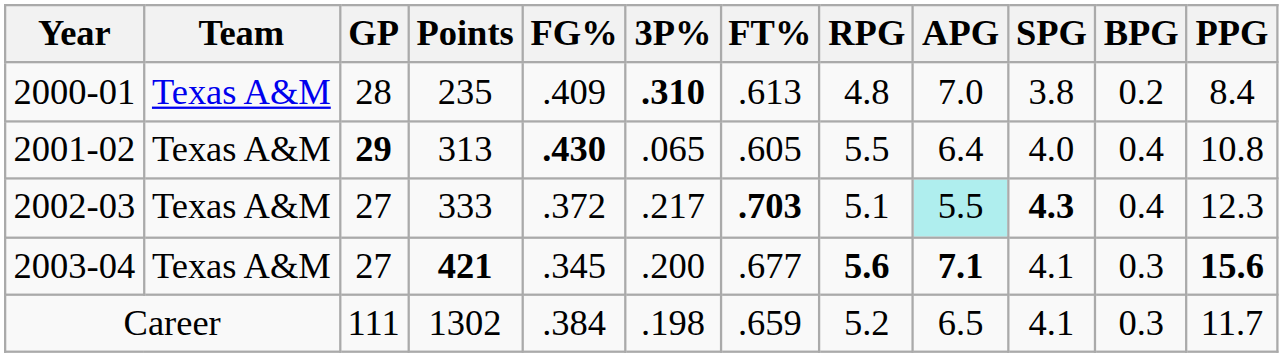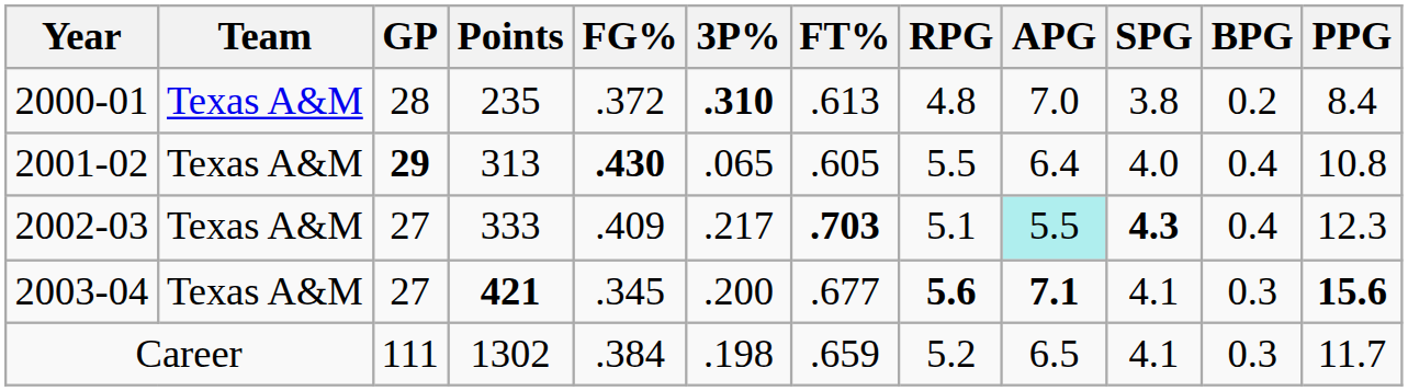2000-01 | FG%: .409 -> .372
2002-03 | FG%: .372 -> .409
